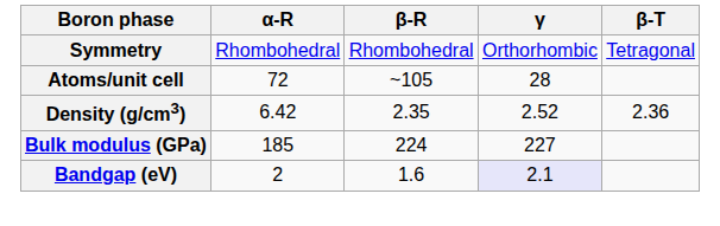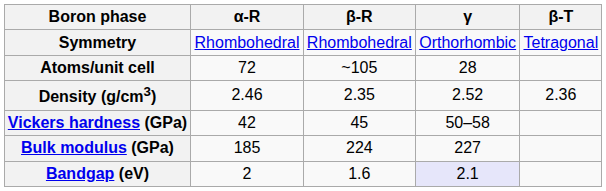Density (g/cm3) | α-R: 6.42 -> 2.46
+ row: Vickers hardness (GPa) | 42 | 45 | 50–58
